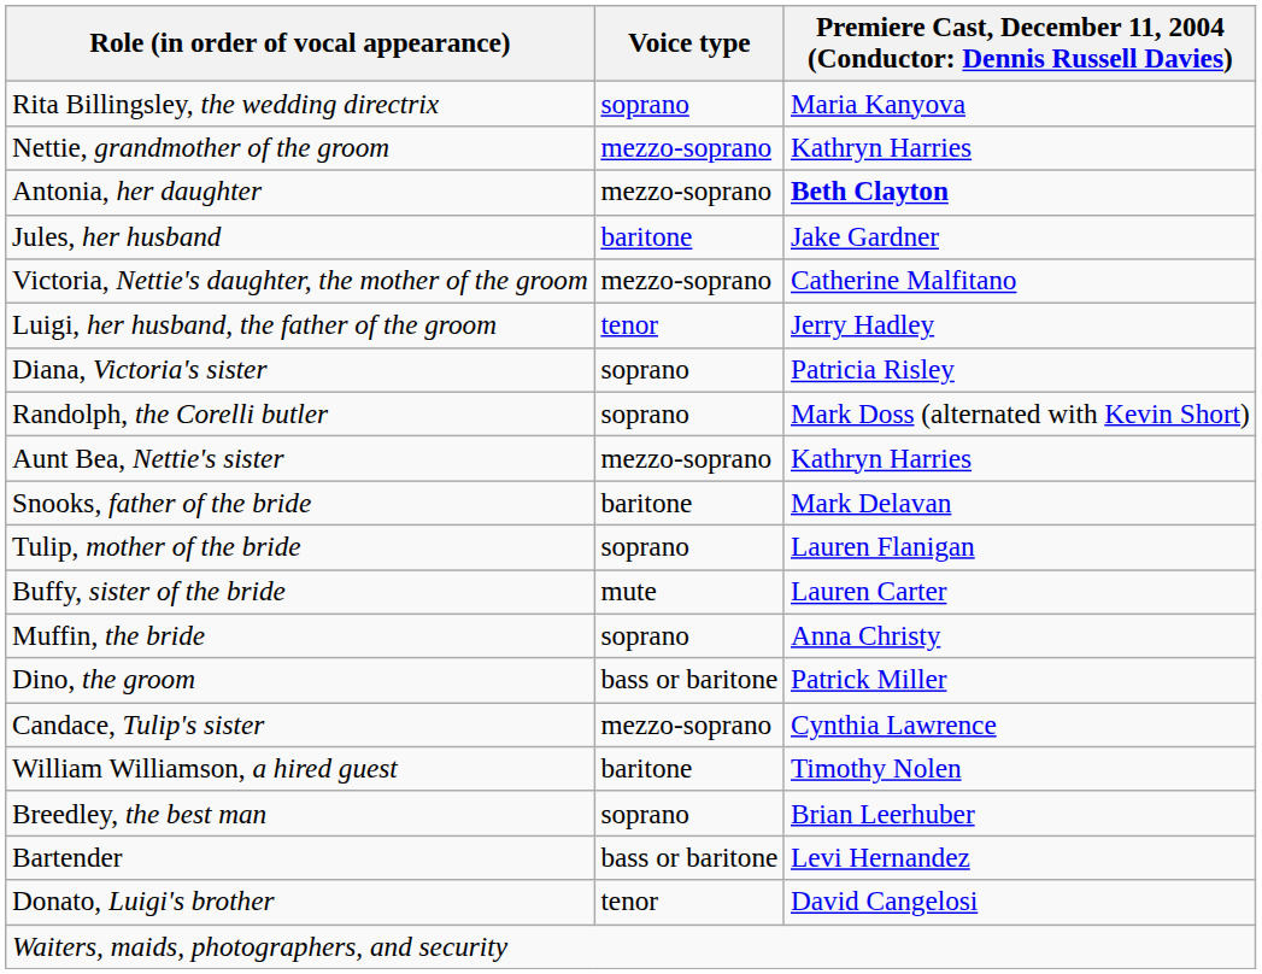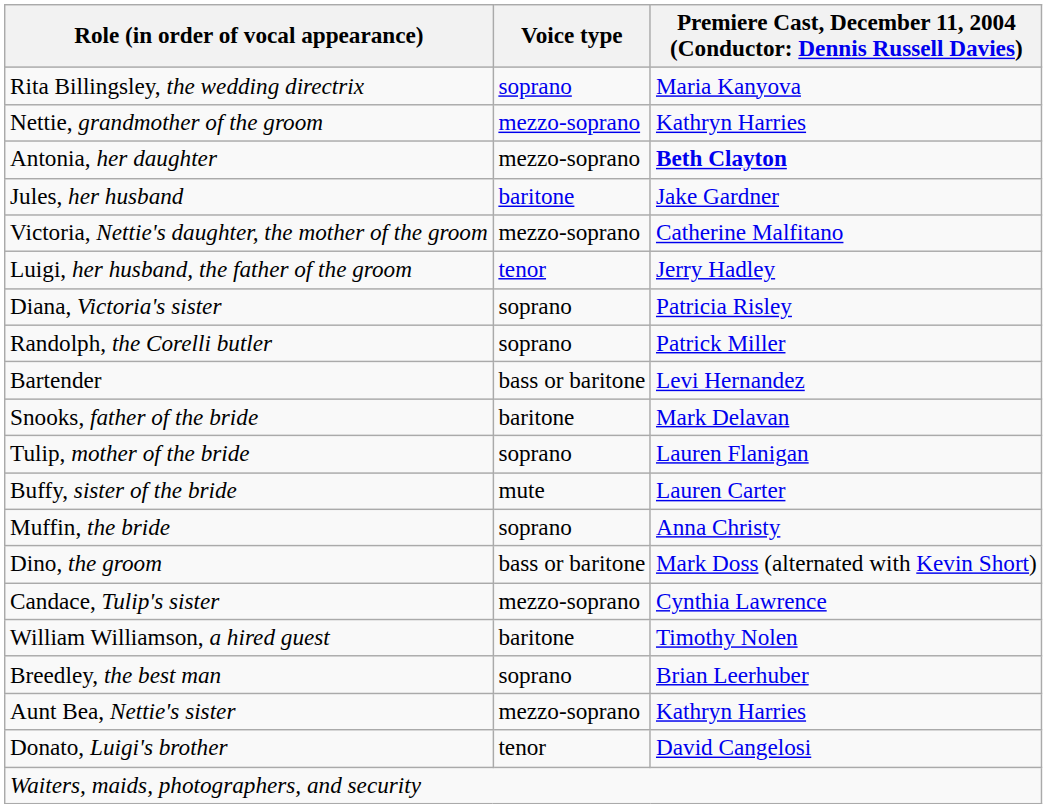Randolph, the Corelli butler | column 3: Mark Doss (alternated with Kevin Short) -> Patrick Miller
rows swapped: Bartender <-> Aunt Bea, Nettie's sister
Dino, the groom | column 3: Patrick Miller -> Mark Doss (alternated with Kevin Short)
